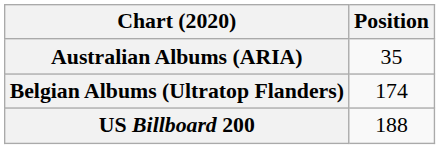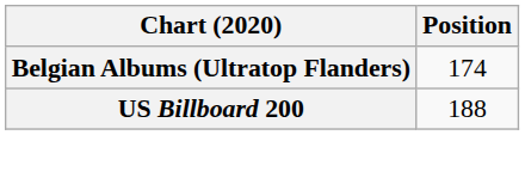- row: Australian Albums (ARIA) | 35
